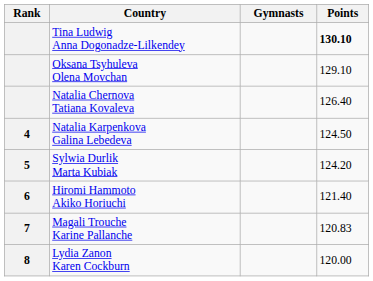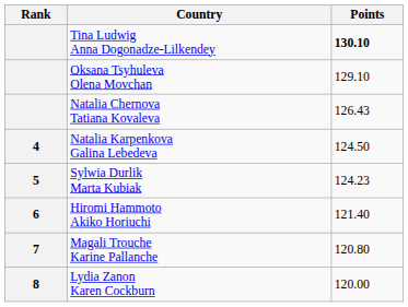- column: Gymnasts
Natalia Chernova Tatiana Kovaleva | Points: 126.40 -> 126.43
Sylwia Durlik Marta Kubiak | Points: 124.20 -> 124.23
Magali Trouche Karine Pallanche | Points: 120.83 -> 120.80
